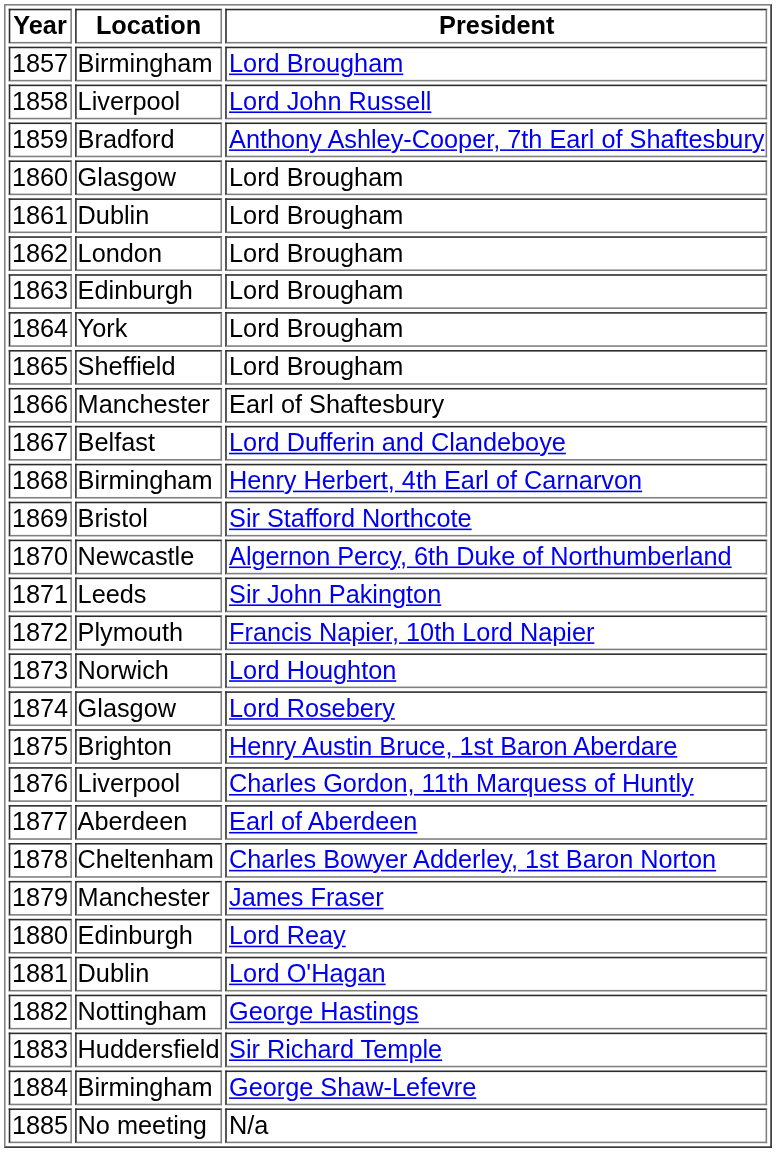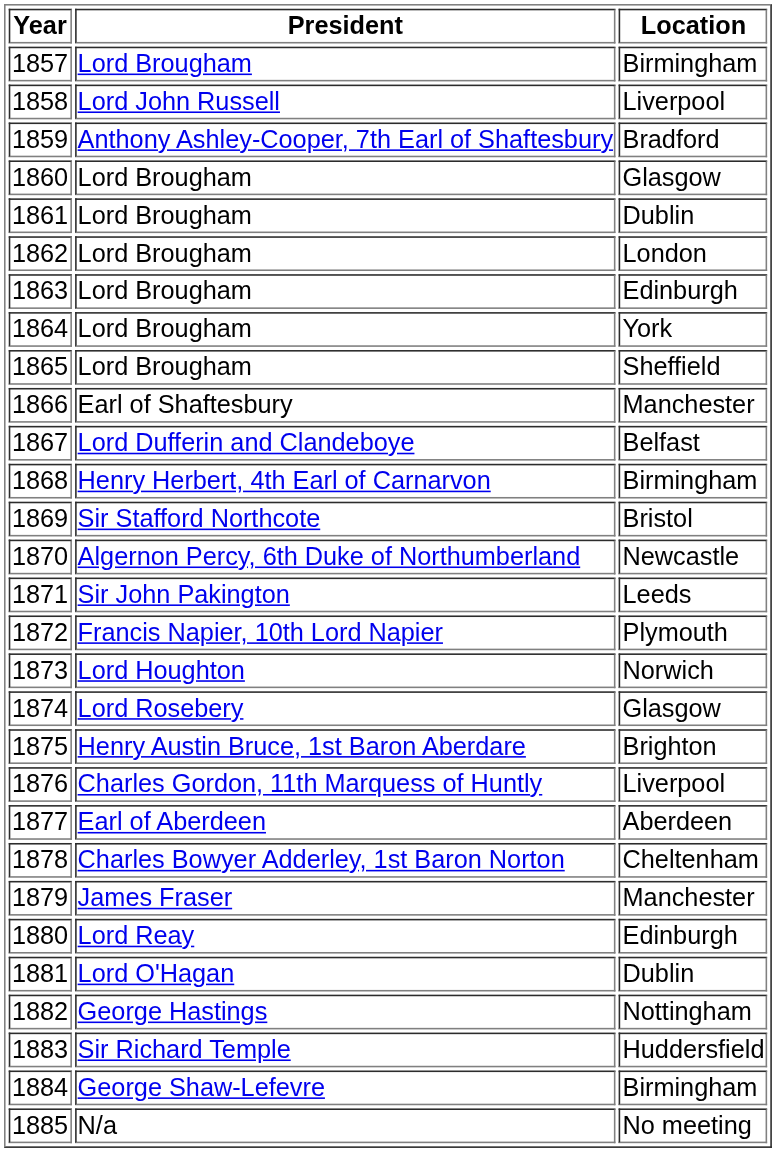columns swapped: Location <-> President
